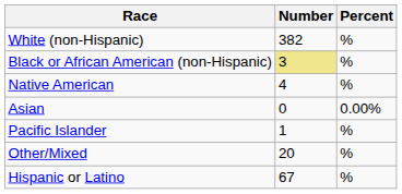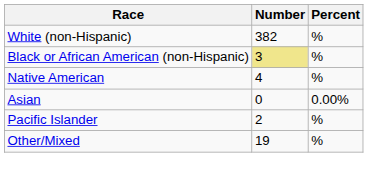Pacific Islander | Number: 1 -> 2
Other/Mixed | Number: 20 -> 19
- row: Hispanic or Latino | 67 | %
